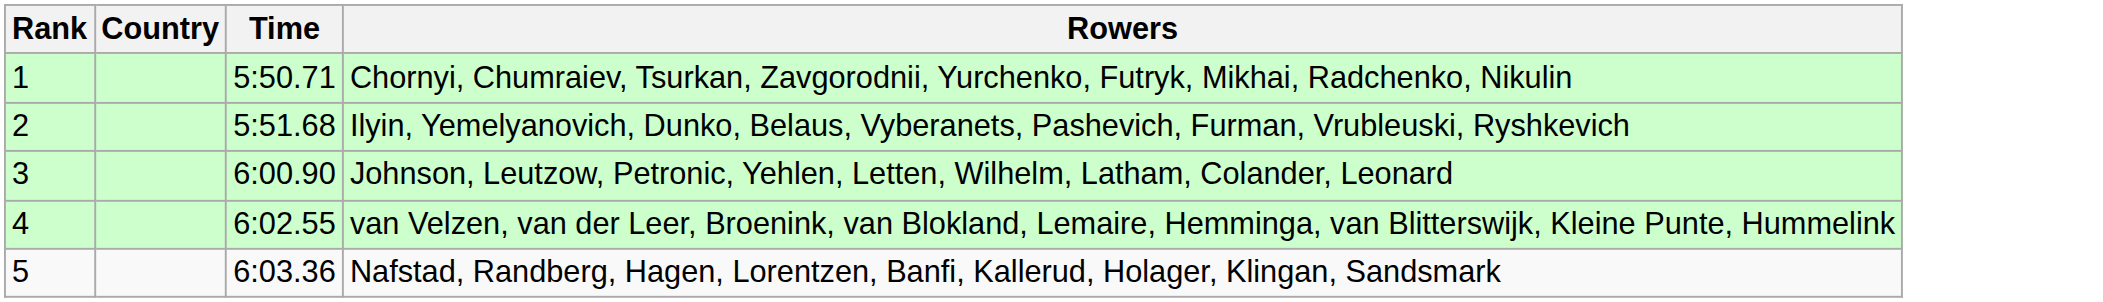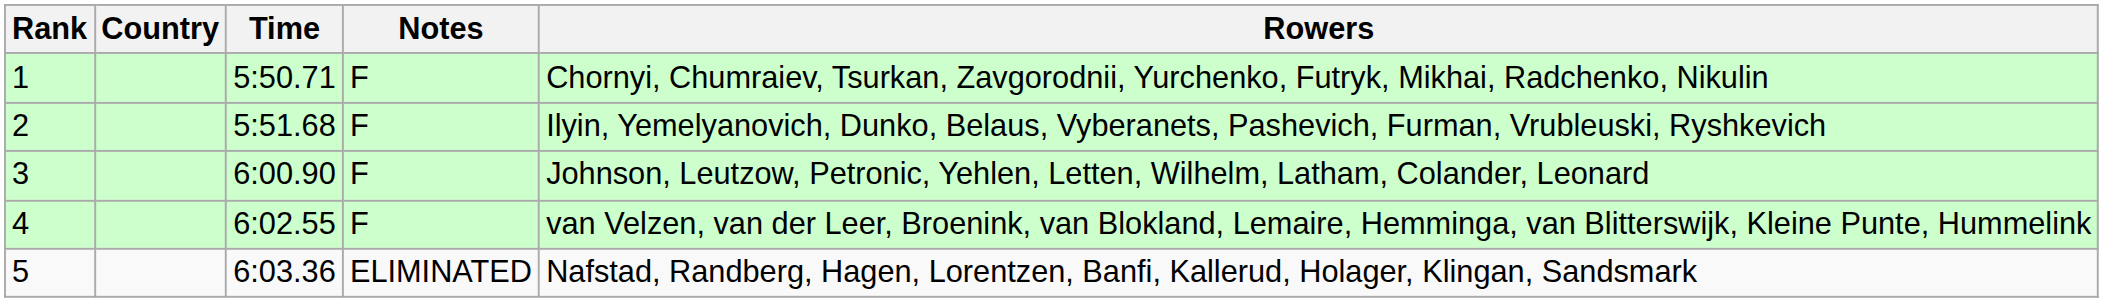+ column: Notes | F | F | F | F | ELIMINATED
